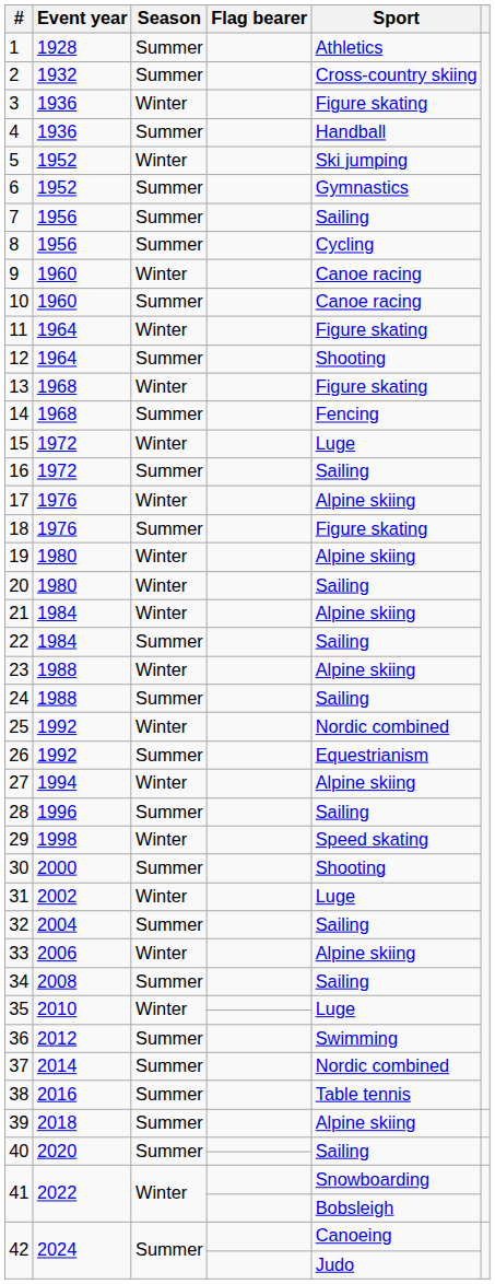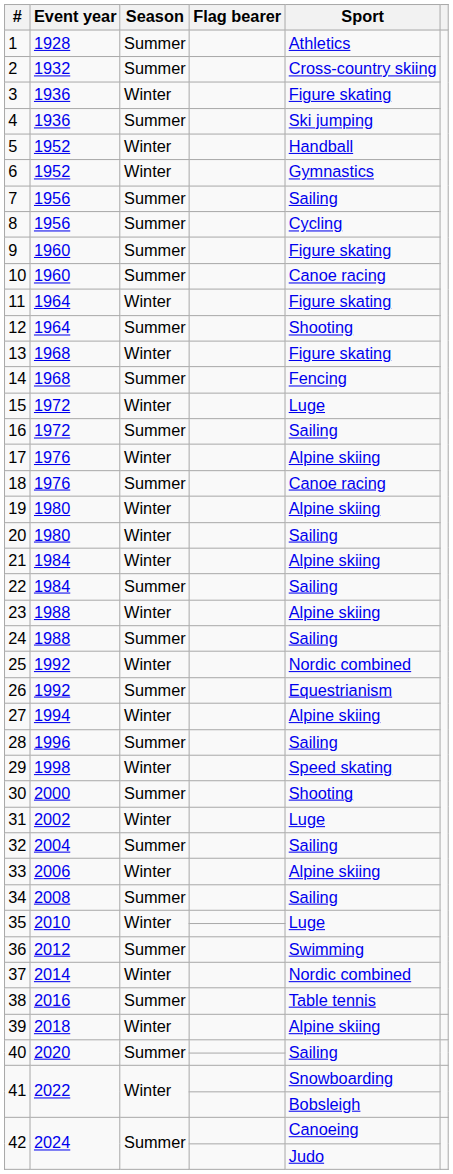4 | Sport: Handball -> Ski jumping
5 | Sport: Ski jumping -> Handball
6 | Season: Summer -> Winter
9 | Season: Winter -> Summer
9 | Sport: Canoe racing -> Figure skating
18 | Sport: Figure skating -> Canoe racing
37 | Season: Summer -> Winter
39 | Season: Summer -> Winter
